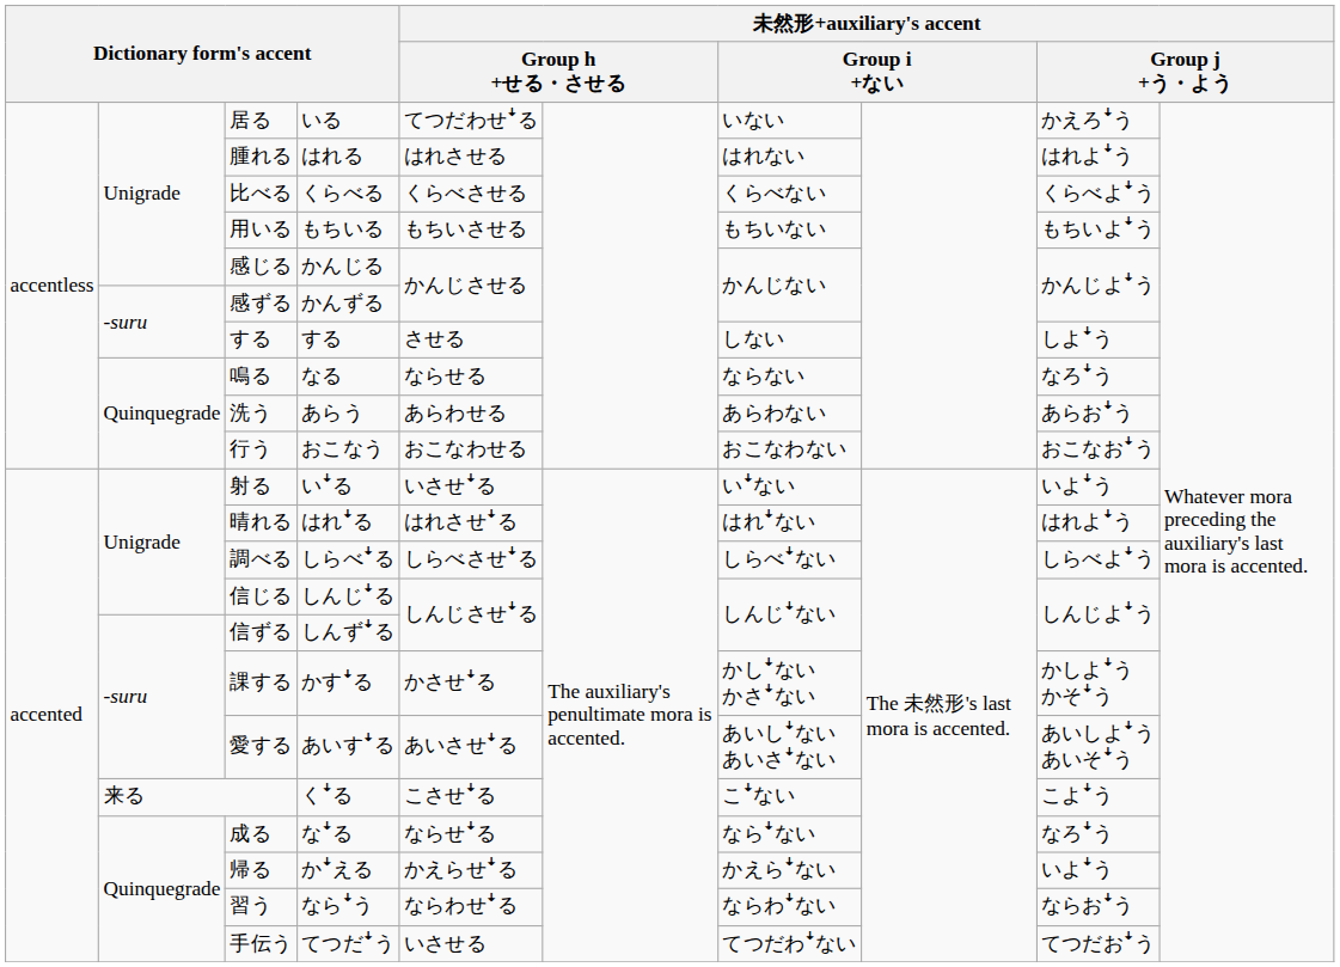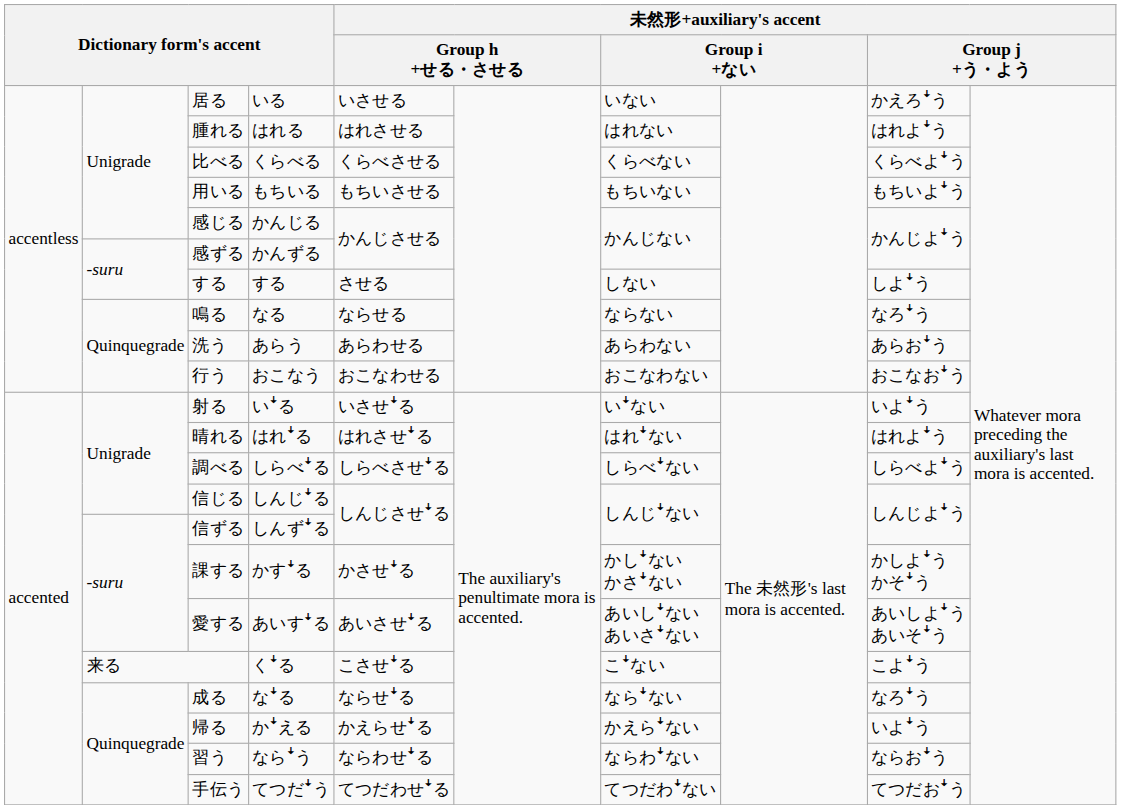居る | column 5: てつだわせꜜる -> いさせる
手伝う | column 5: いさせる -> てつだわせꜜる
